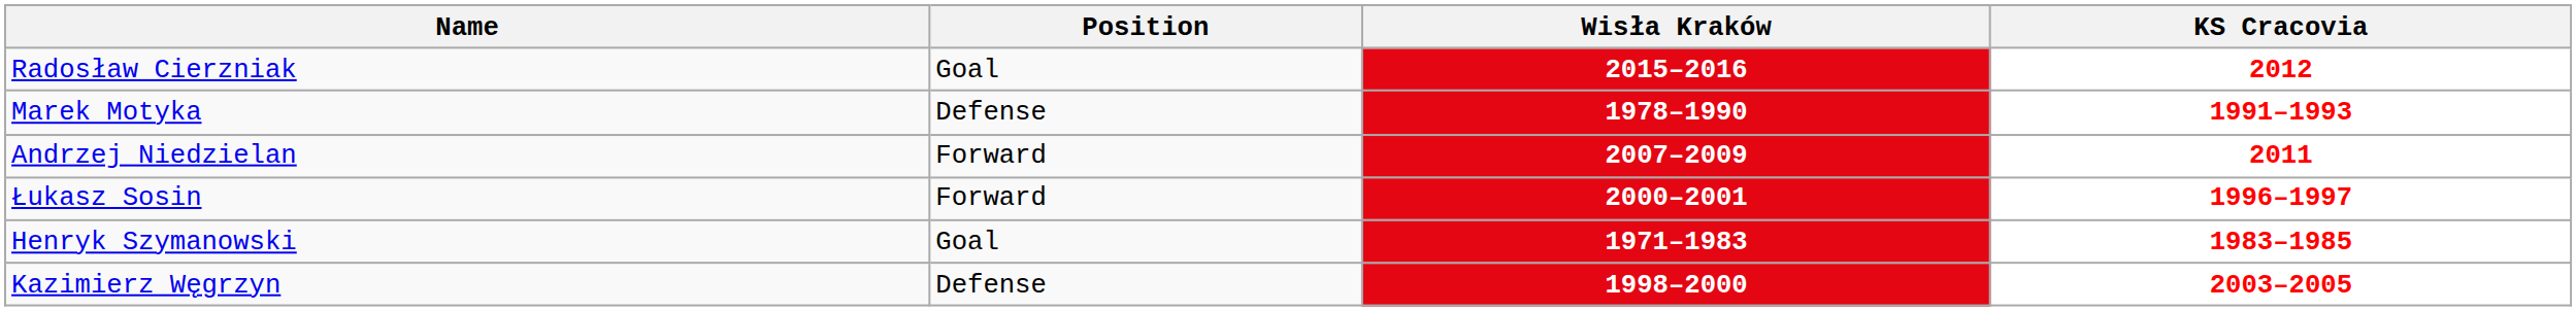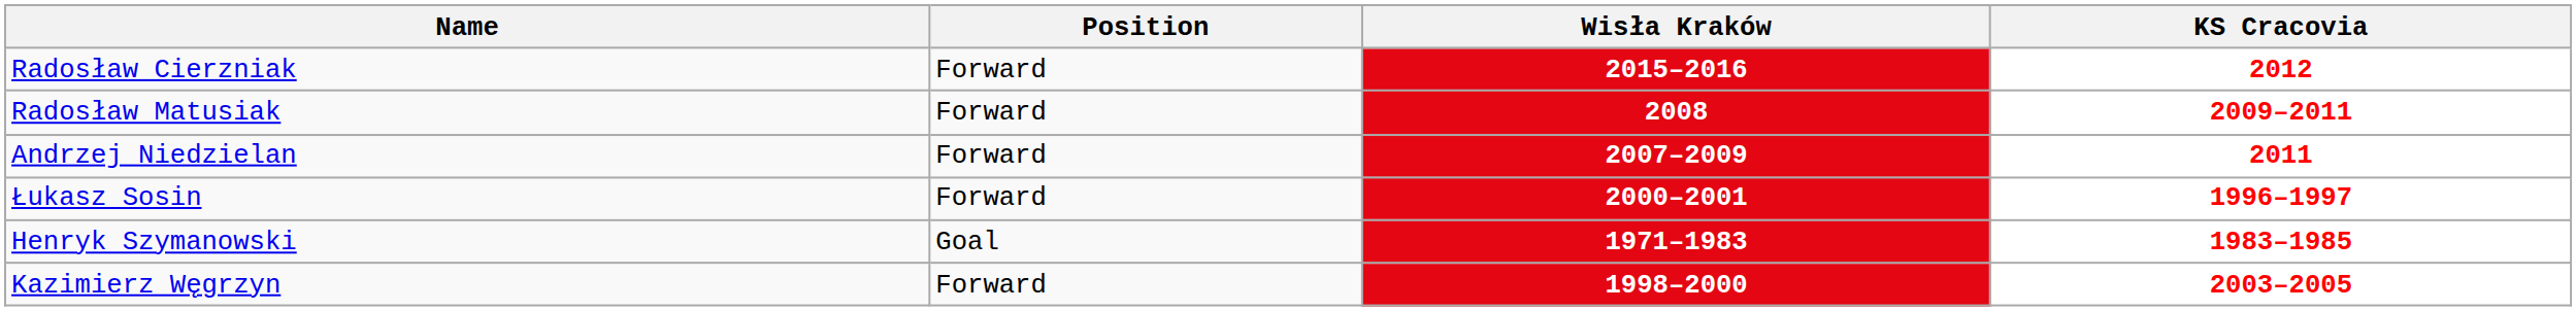Radosław Cierzniak | Position: Goal -> Forward
+ row: Radosław Matusiak | Forward | 2008 | 2009–2011
- row: Marek Motyka | Defense | 1978–1990 | 1991–1993
Kazimierz Węgrzyn | Position: Defense -> Forward
